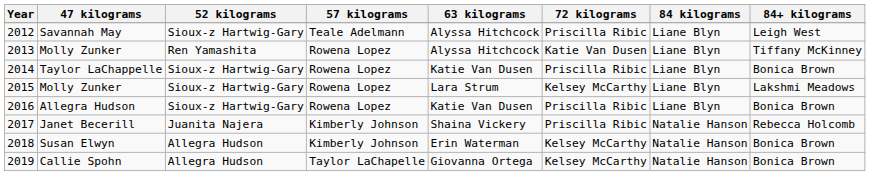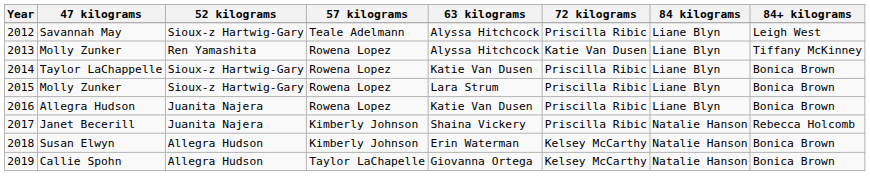2015 | 72 kilograms: Kelsey McCarthy -> Priscilla Ribic
2015 | 84+ kilograms: Lakshmi Meadows -> Bonica Brown
2016 | 52 kilograms: Sioux-z Hartwig-Gary -> Juanita Najera
